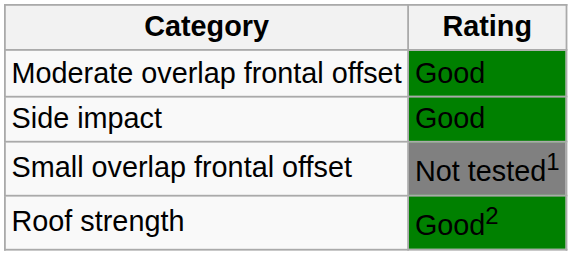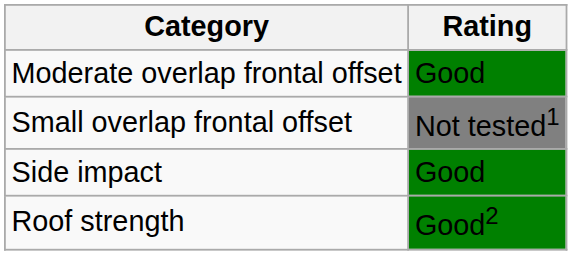rows swapped: Small overlap frontal offset <-> Side impact
